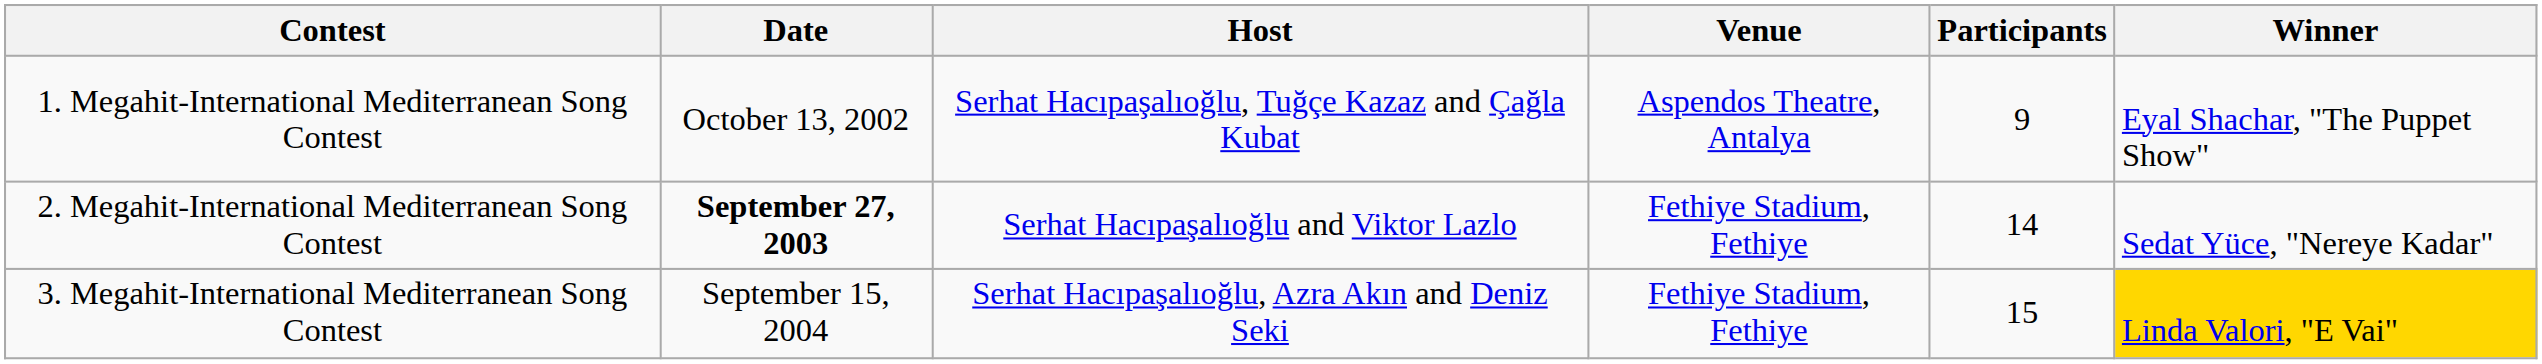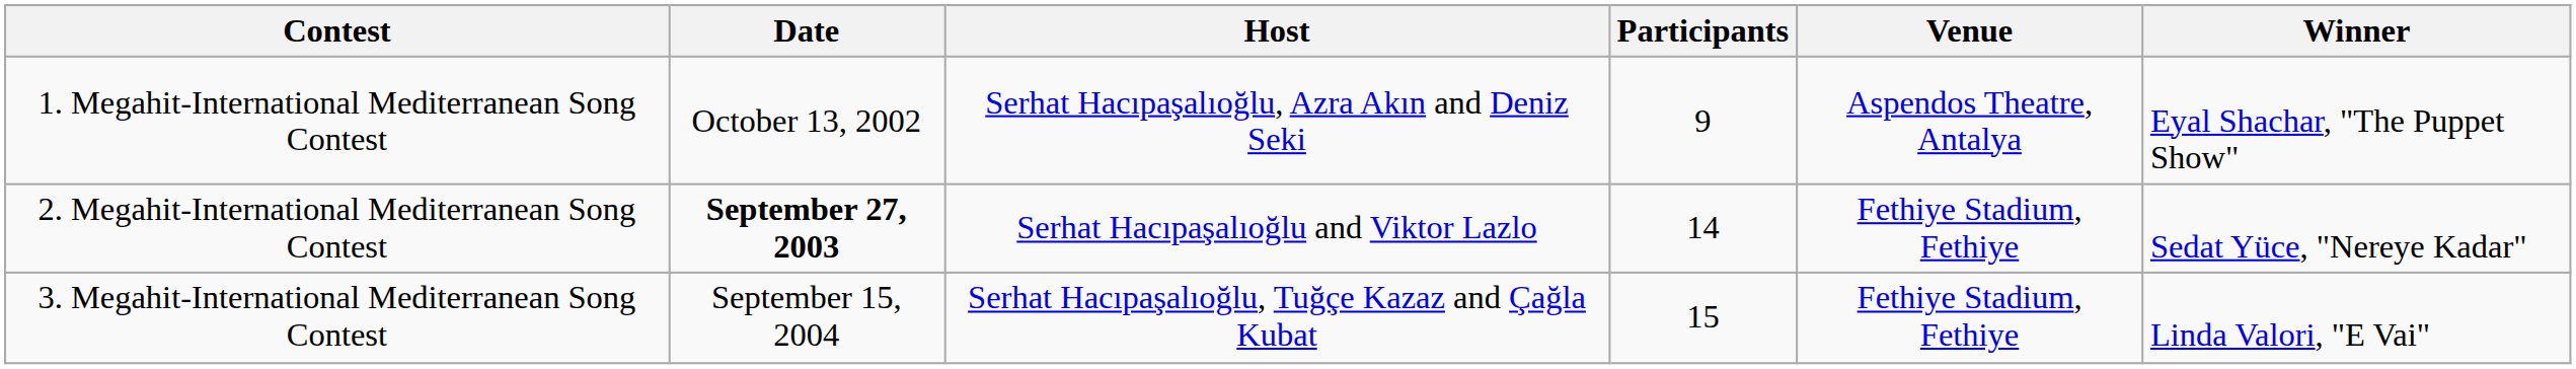columns swapped: Venue <-> Participants
1. Megahit-International Mediterranean Song Contest | Host: Serhat Hacıpaşalıoğlu, Tuğçe Kazaz and Çağla Kubat -> Serhat Hacıpaşalıoğlu, Azra Akın and Deniz Seki
3. Megahit-International Mediterranean Song Contest | Host: Serhat Hacıpaşalıoğlu, Azra Akın and Deniz Seki -> Serhat Hacıpaşalıoğlu, Tuğçe Kazaz and Çağla Kubat
3. Megahit-International Mediterranean Song Contest | Winner: gold background -> no background
